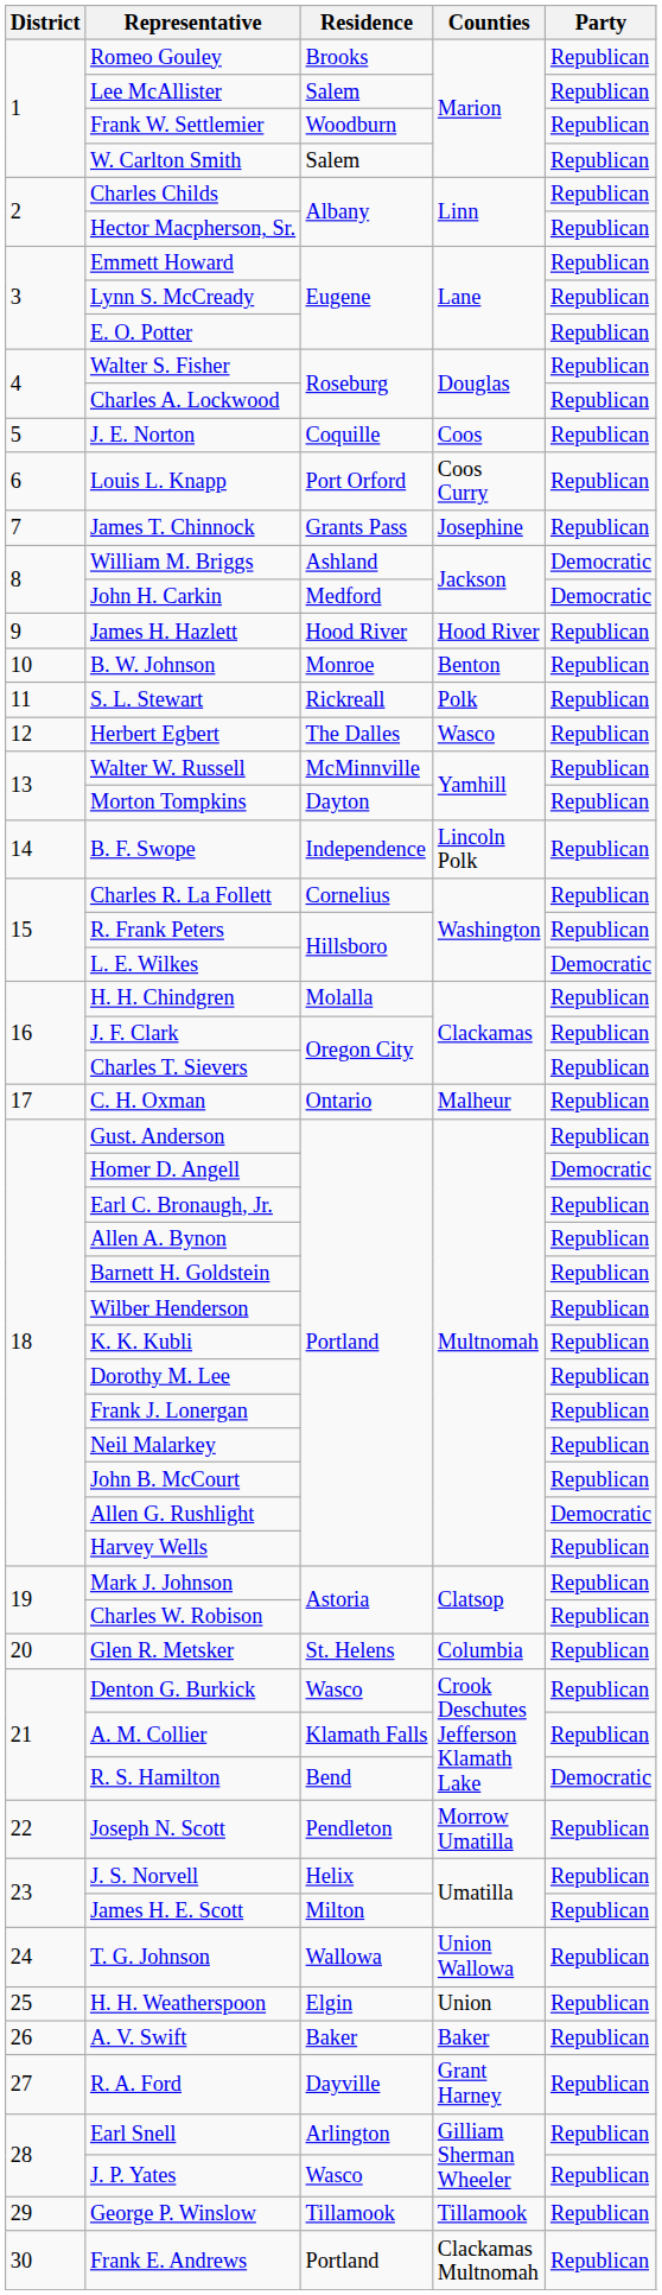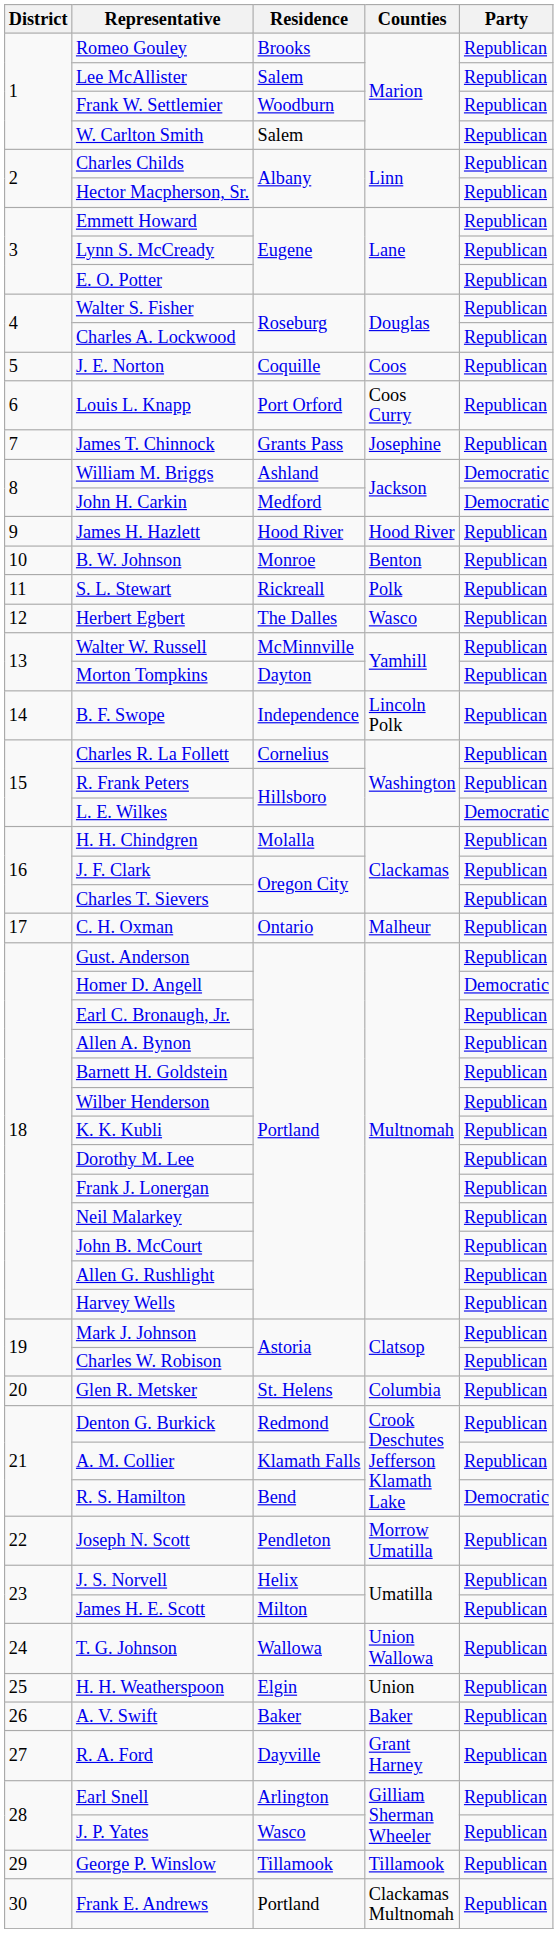Allen G. Rushlight | Party: Democratic -> Republican
Denton G. Burkick | Residence: Wasco -> Redmond
